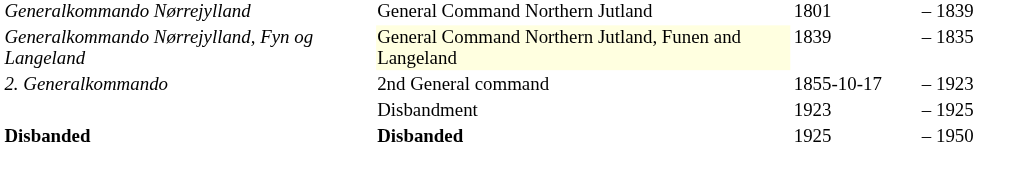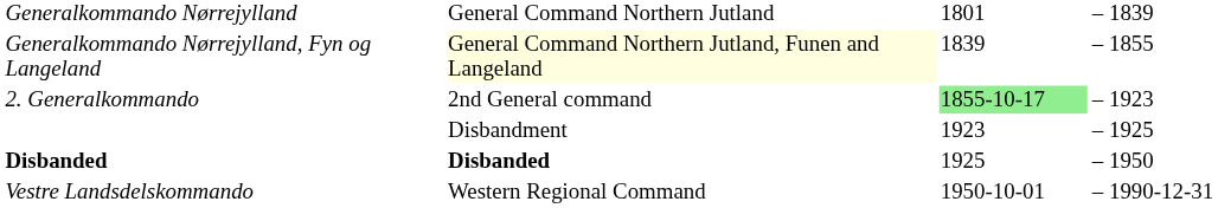Generalkommando Nørrejylland, Fyn og Langeland | column 5: 1835 -> 1855
2. Generalkommando | column 3: no background -> lightgreen background
+ row: Vestre Landsdelskommando | Western Regional Command | 1950-10-01 | – | 1990-12-31
